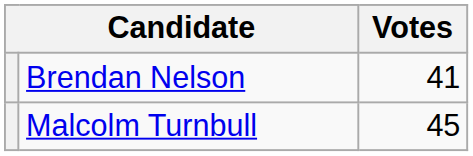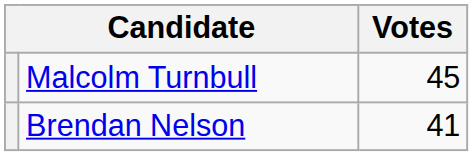rows swapped: Malcolm Turnbull <-> Brendan Nelson
